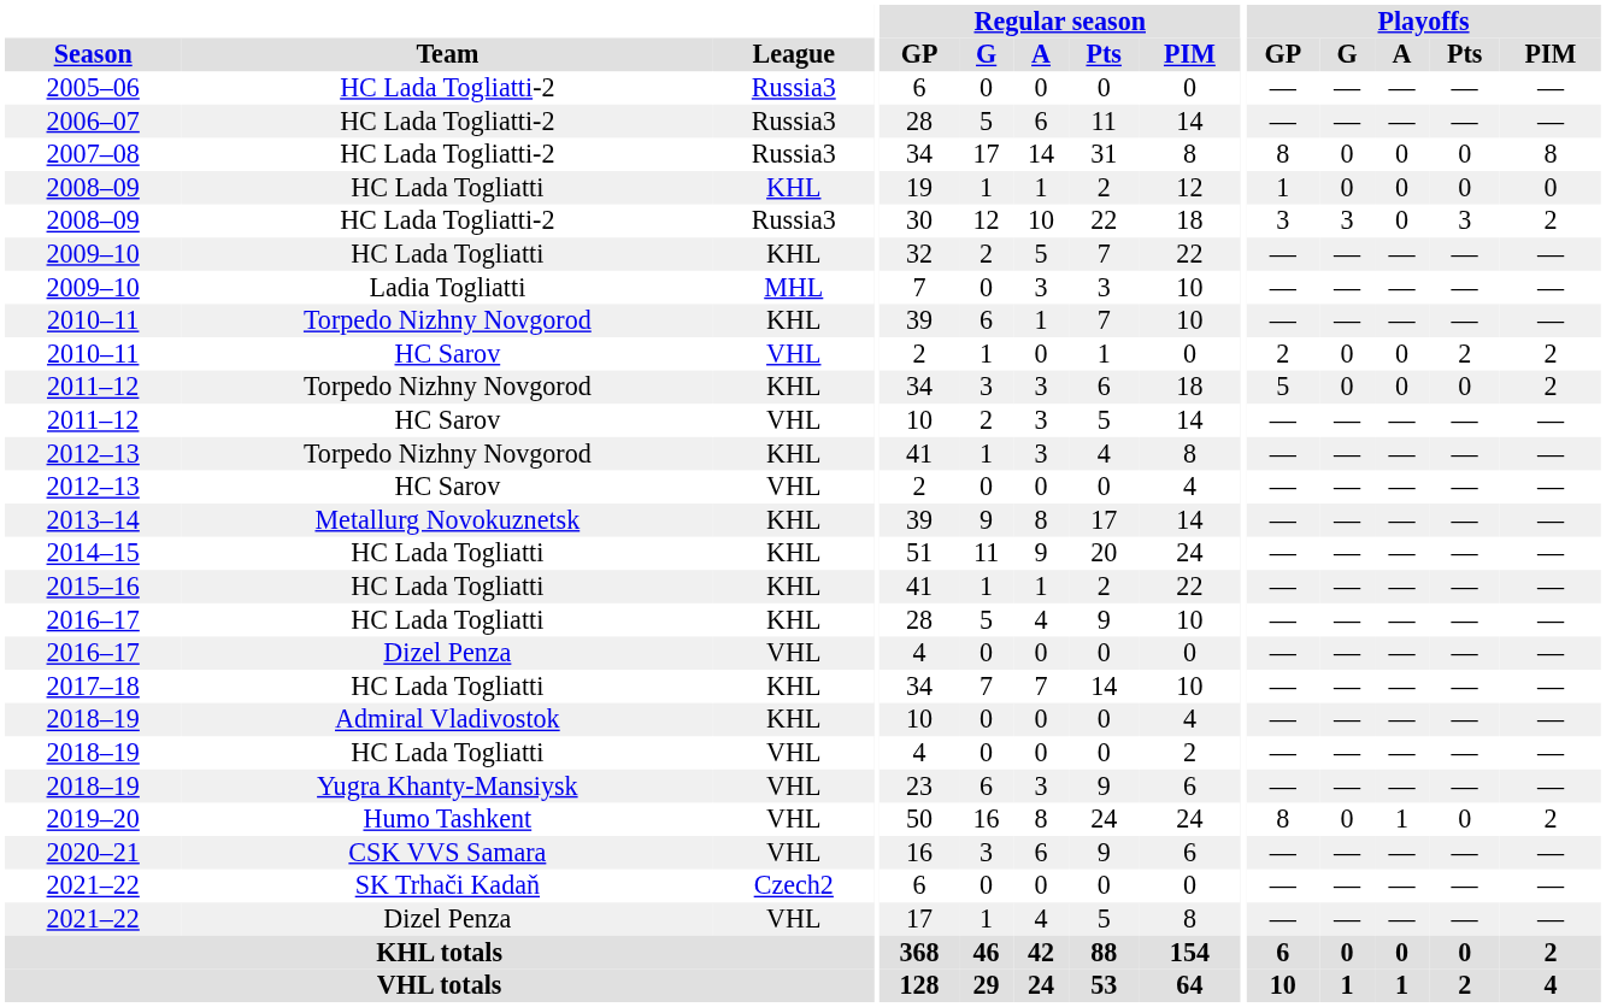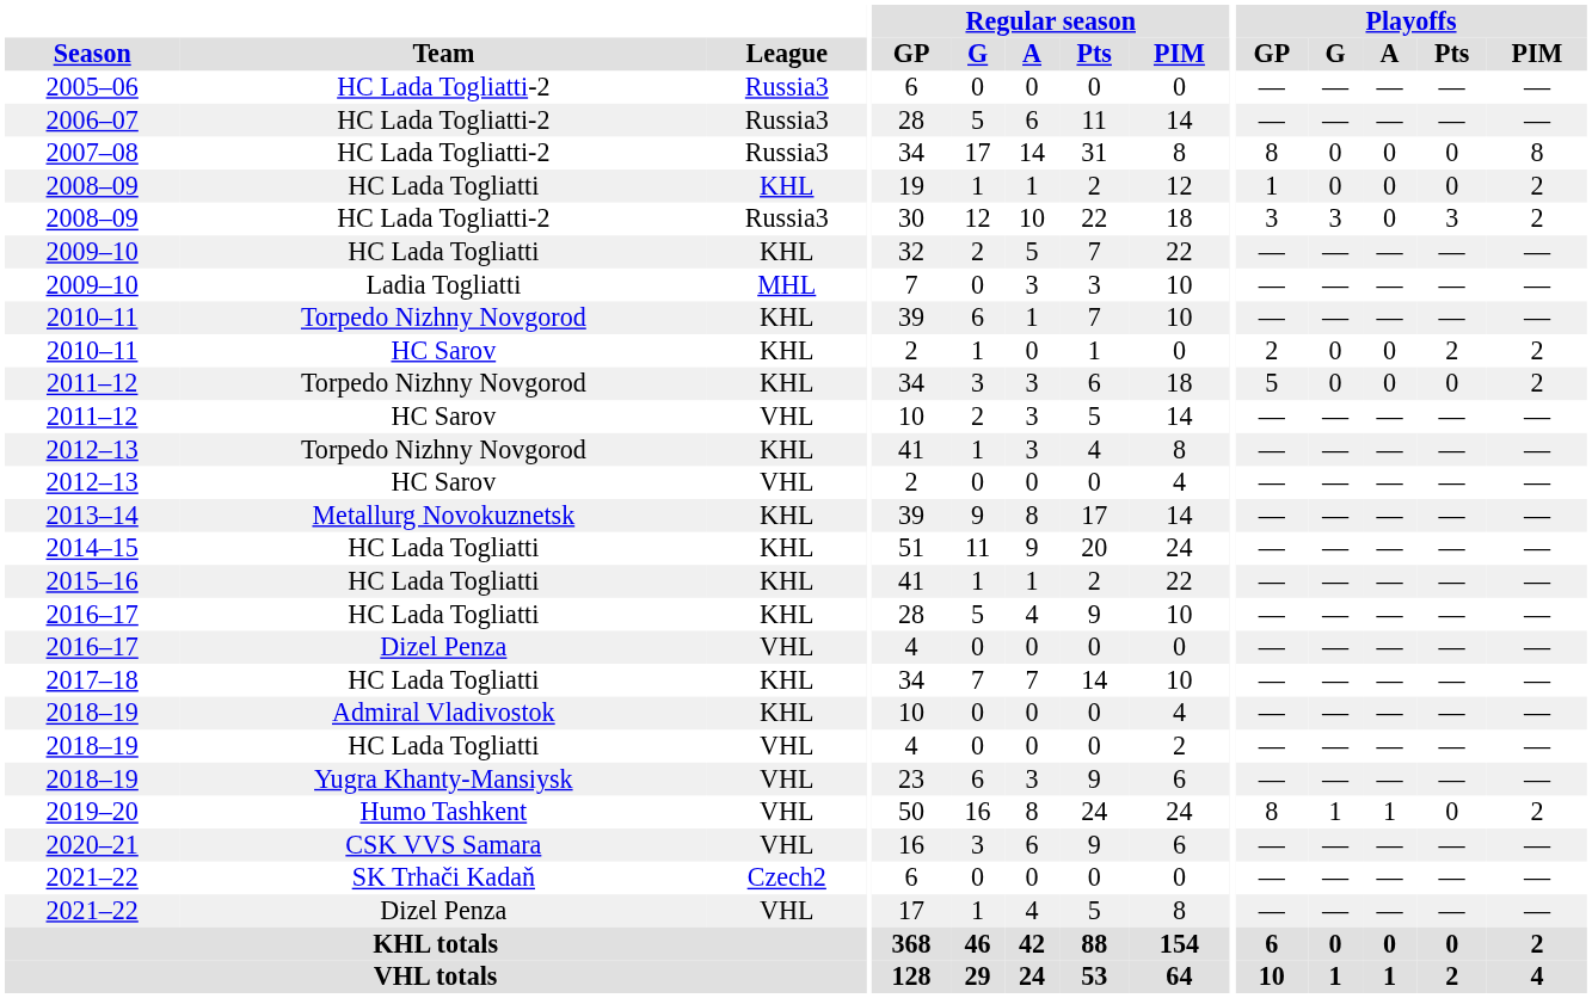2008–09 / HC Lada Togliatti | Playoffs / PIM: 0 -> 2
2010–11 / HC Sarov | League: VHL -> KHL
2019–20 | Playoffs / G: 0 -> 1
